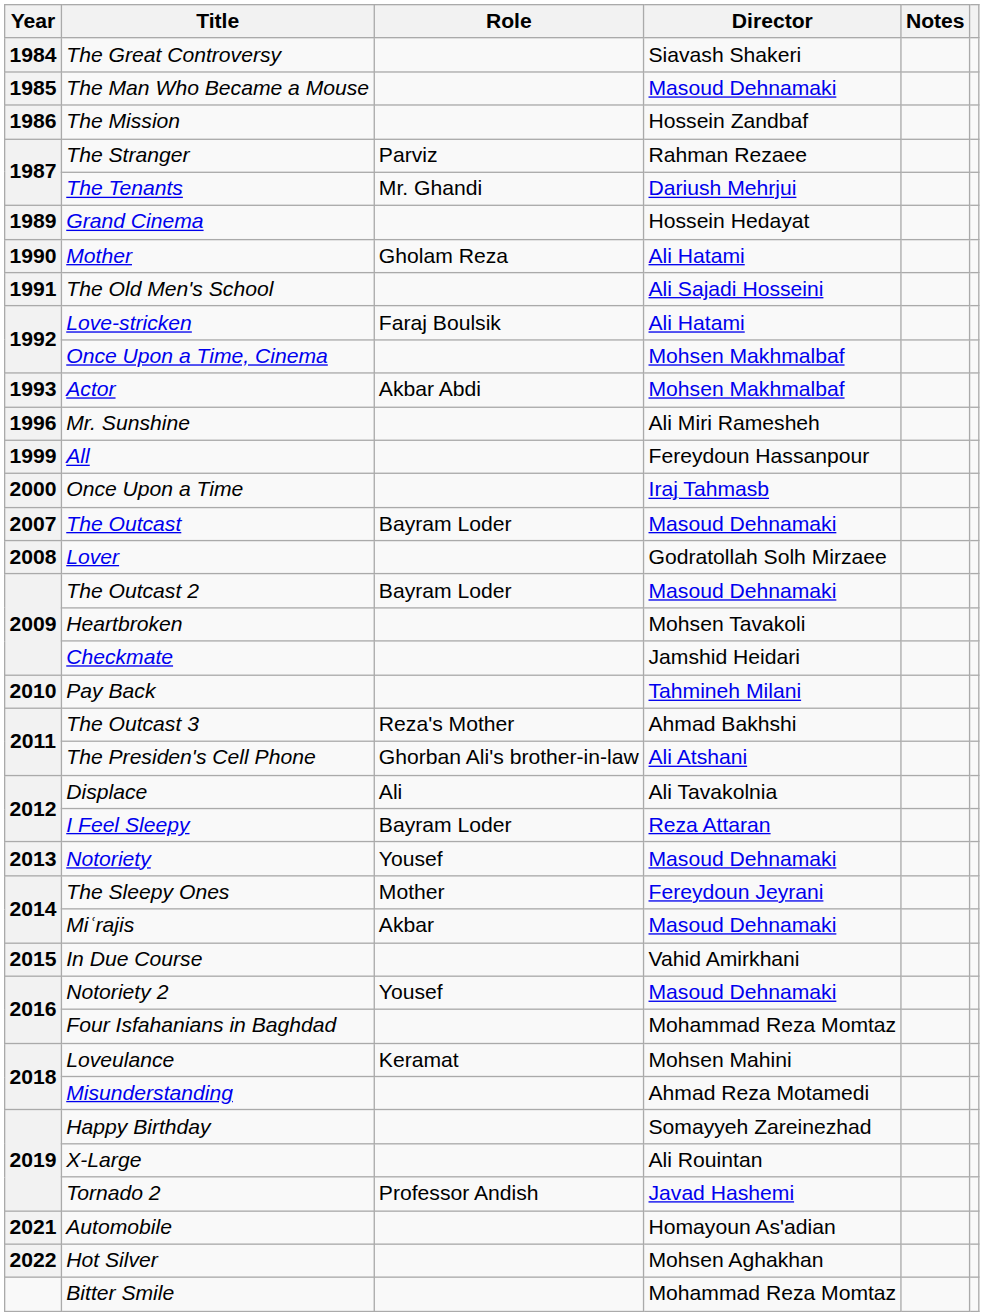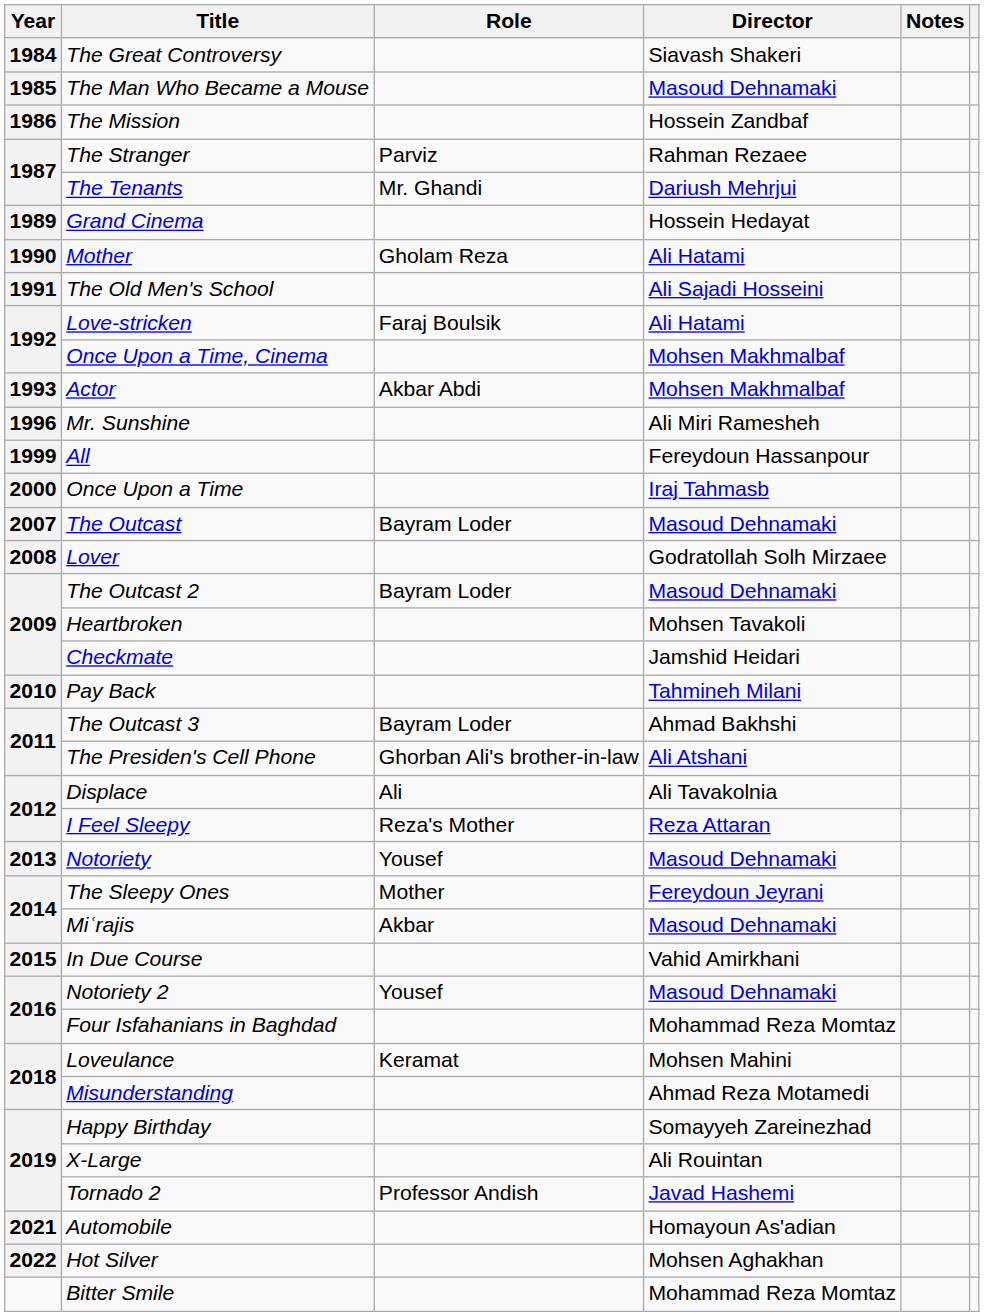The Outcast 3 | Role: Reza's Mother -> Bayram Loder
I Feel Sleepy | Role: Bayram Loder -> Reza's Mother
